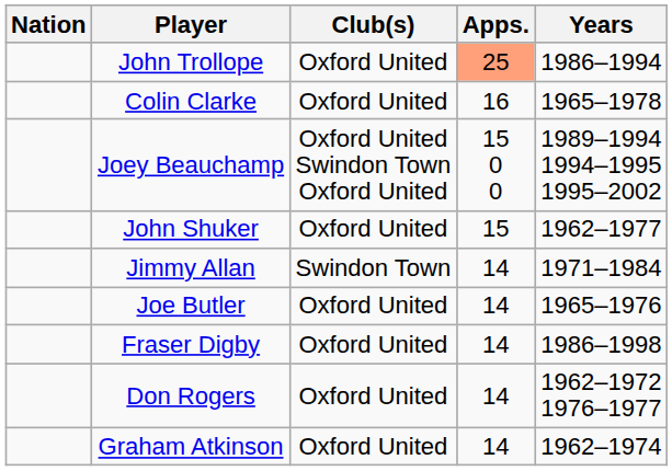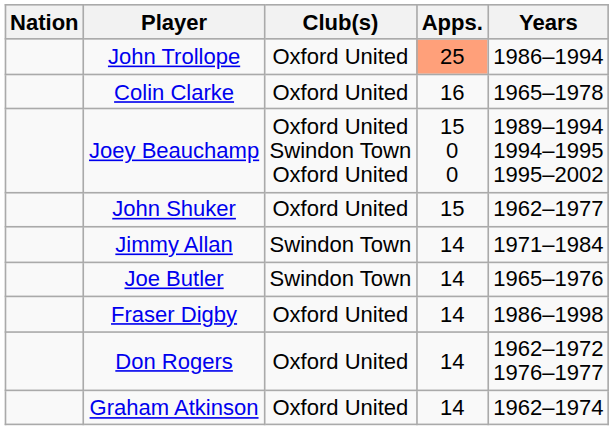Joe Butler | Club(s): Oxford United -> Swindon Town
